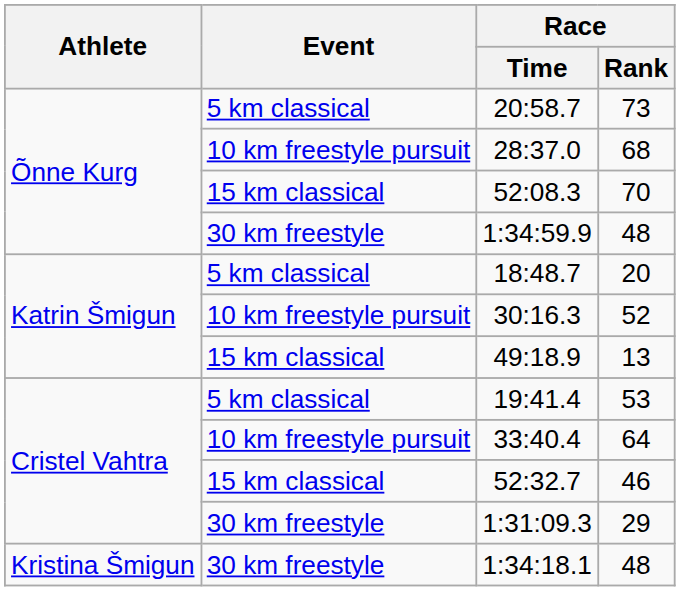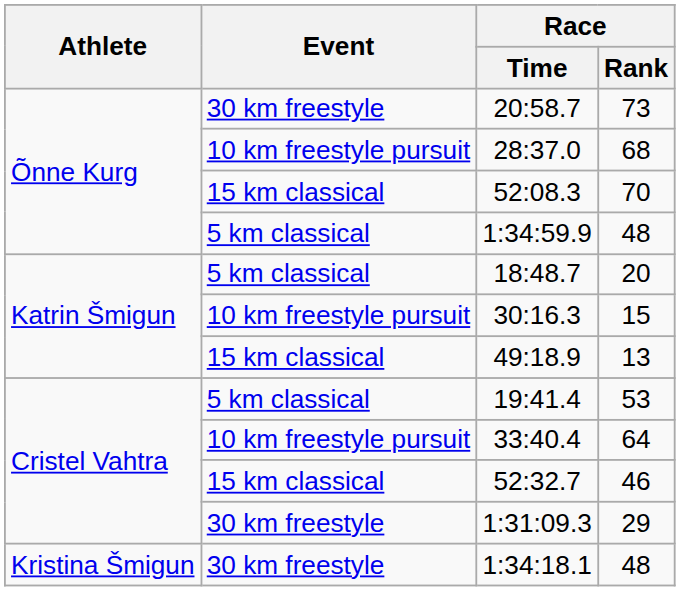20:58.7 | Event: 5 km classical -> 30 km freestyle
1:34:59.9 | Event: 30 km freestyle -> 5 km classical
30:16.3 | Race / Rank: 52 -> 15
